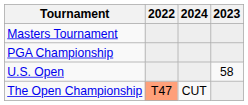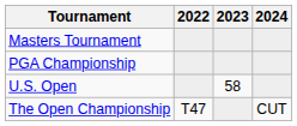columns swapped: 2023 <-> 2024
The Open Championship | 2022: lightsalmon background -> no background
